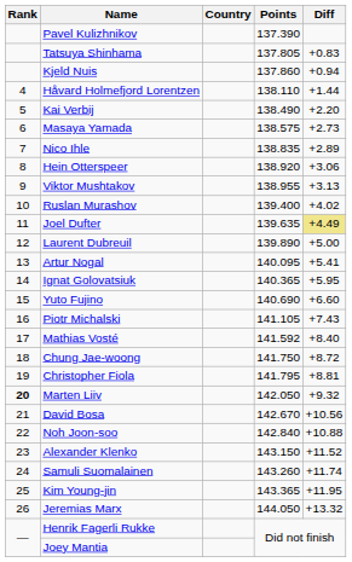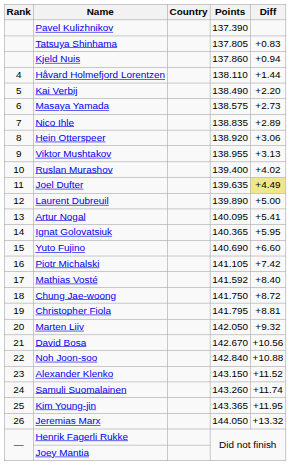Piotr Michalski | Diff: +7.43 -> +7.42
Marten Liiv | Rank: bold -> normal
